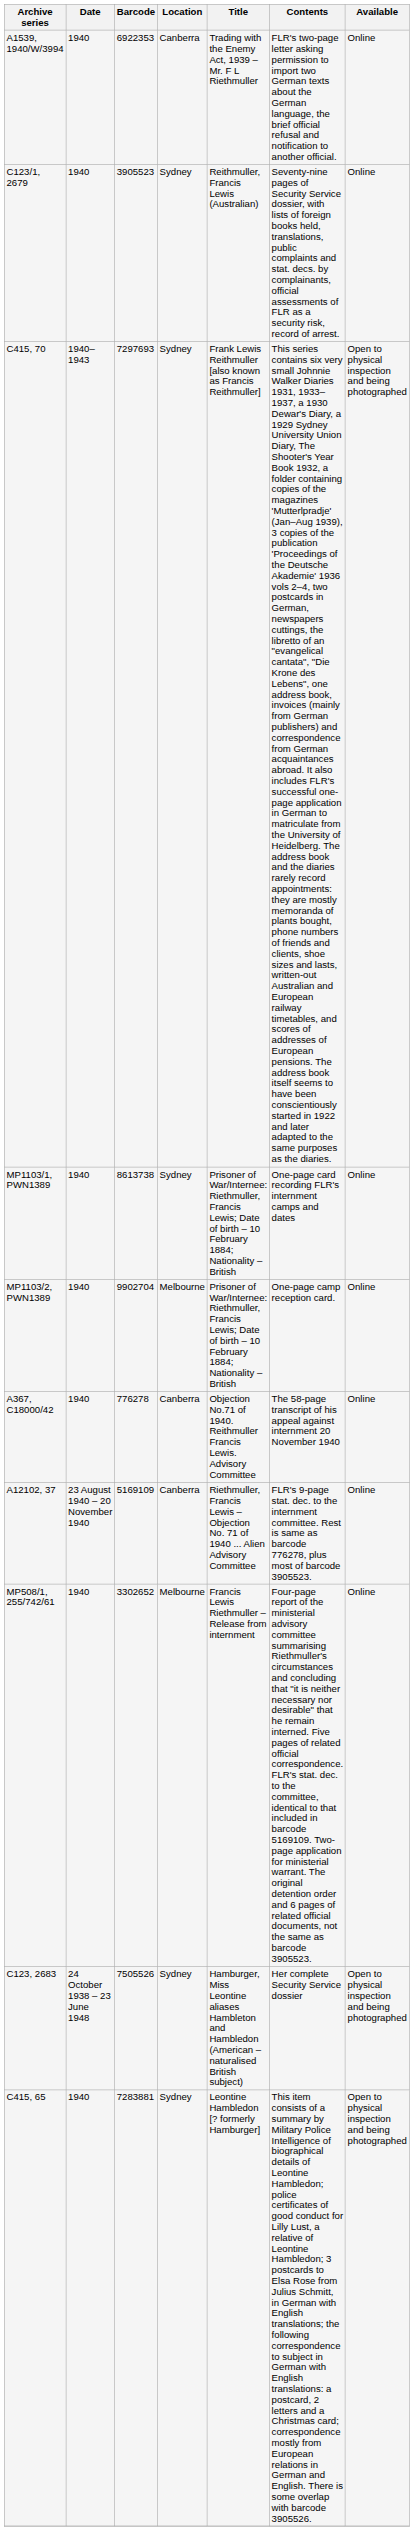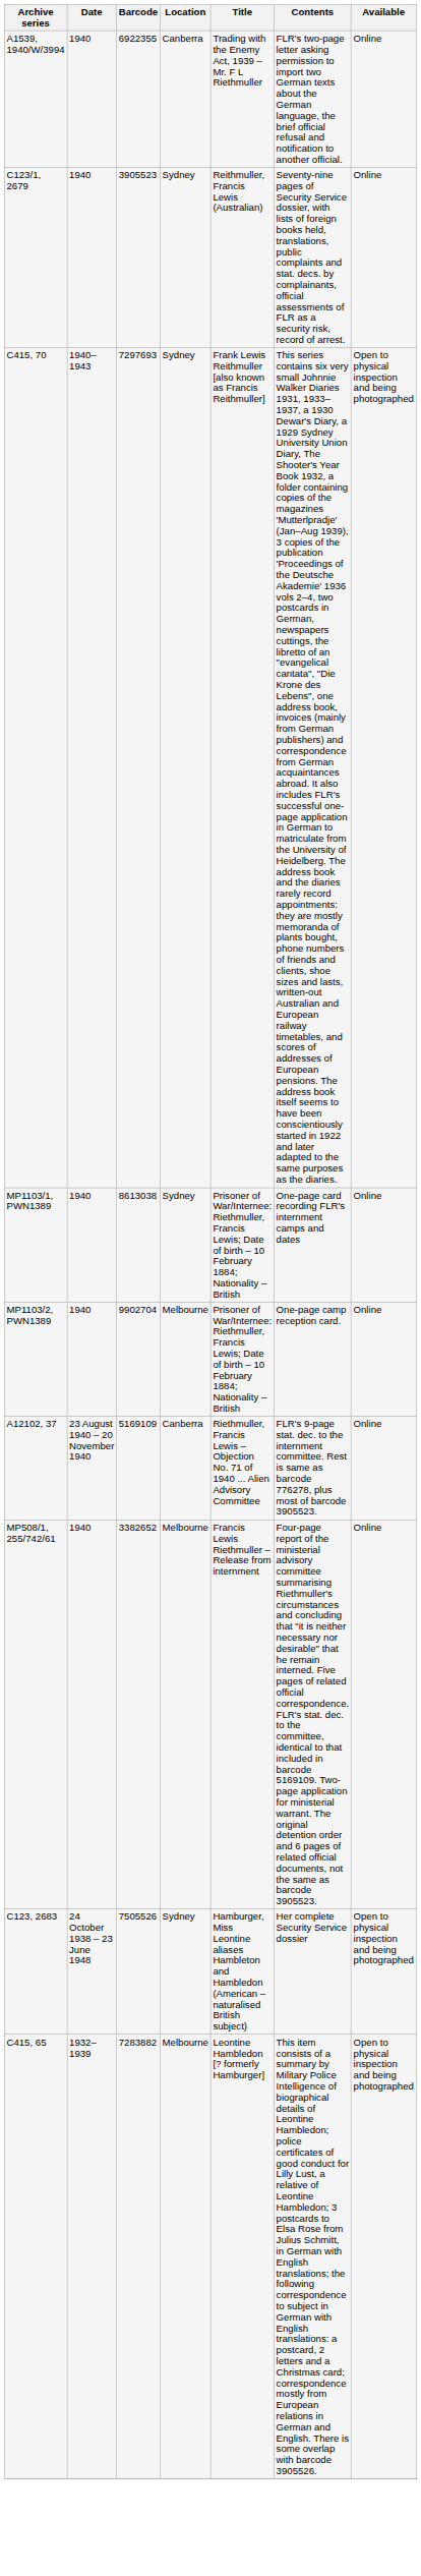A1539, 1940/W/3994 | Barcode: 6922353 -> 6922355
MP1103/1, PWN1389 | Barcode: 8613738 -> 8613038
- row: A367, C18000/42 | 1940 | 776278 | Canberra | Objection No.71 of 1940. Reithmuller Francis Lewis. Advisory Committee | The 58-page transcript of his appeal against internment 20 November 1940 | Online
MP508/1, 255/742/61 | Barcode: 3302652 -> 3382652
C415, 65 | Date: 1940 -> 1932–1939
C415, 65 | Barcode: 7283881 -> 7283882
C415, 65 | Location: Sydney -> Melbourne
